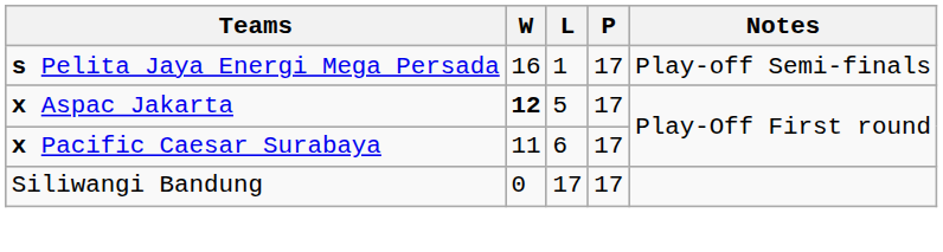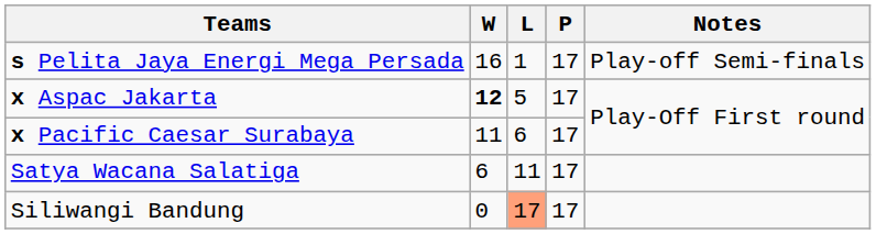+ row: Satya Wacana Salatiga | 6 | 11 | 17
Siliwangi Bandung | L: no background -> lightsalmon background
